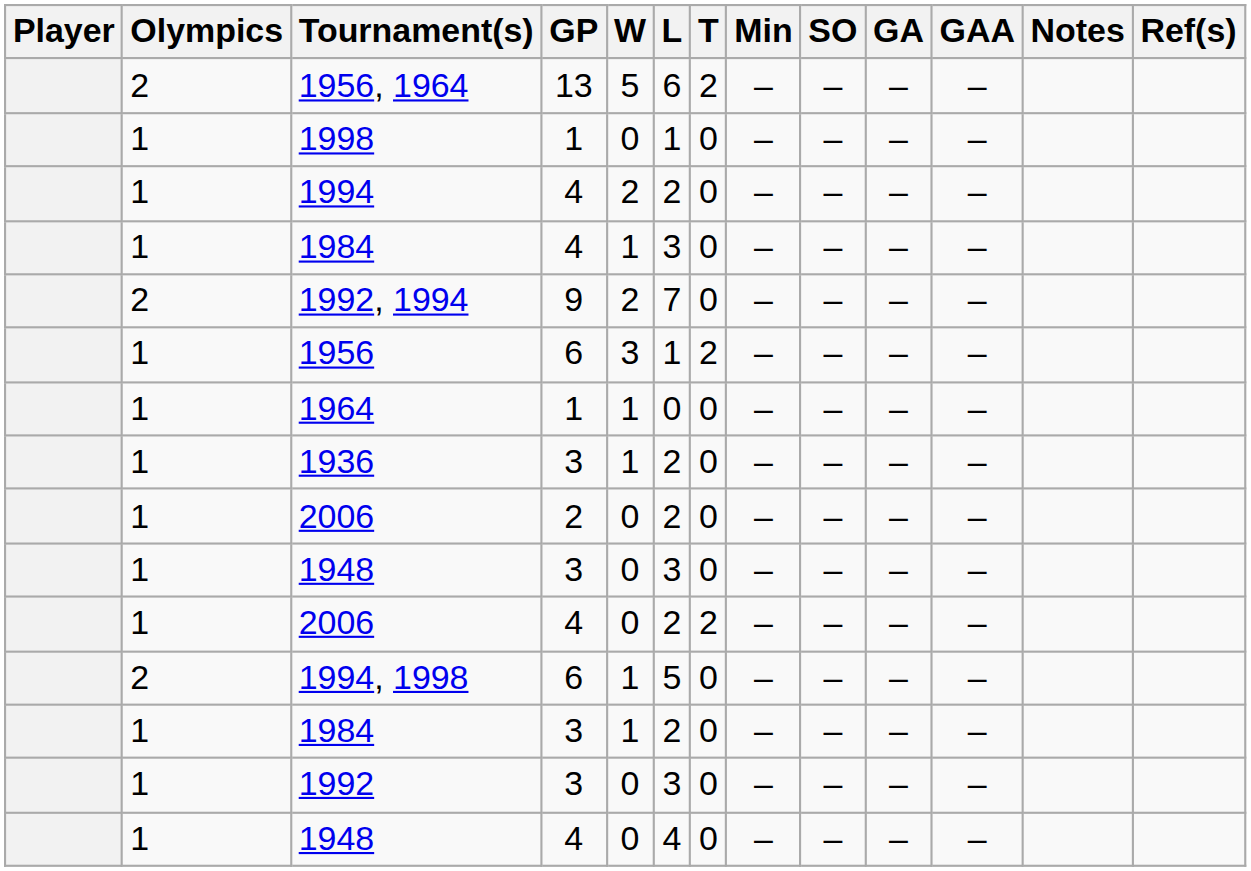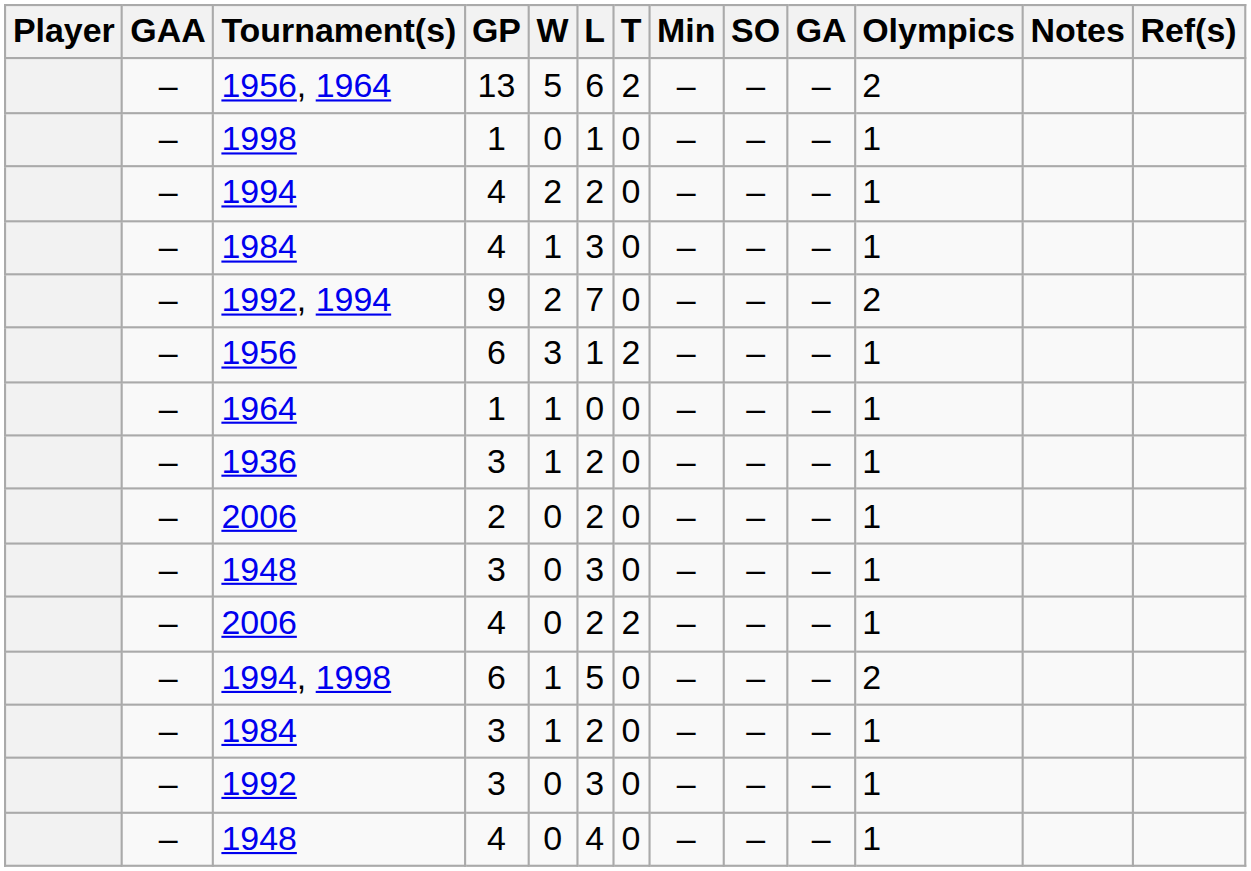columns swapped: Olympics <-> GAA
